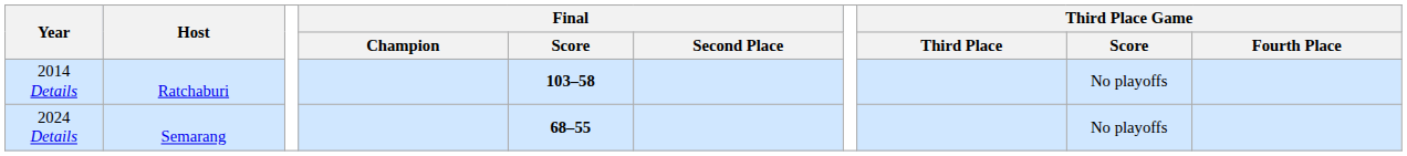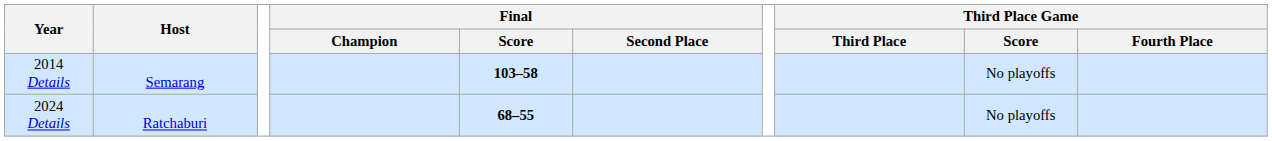2014 Details | Host: Ratchaburi -> Semarang
2024 Details | Host: Semarang -> Ratchaburi
